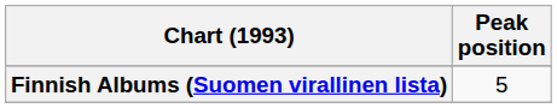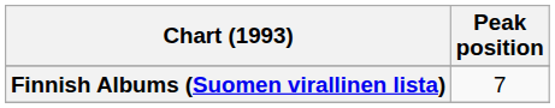Finnish Albums (Suomen virallinen lista) | Peak position: 5 -> 7
